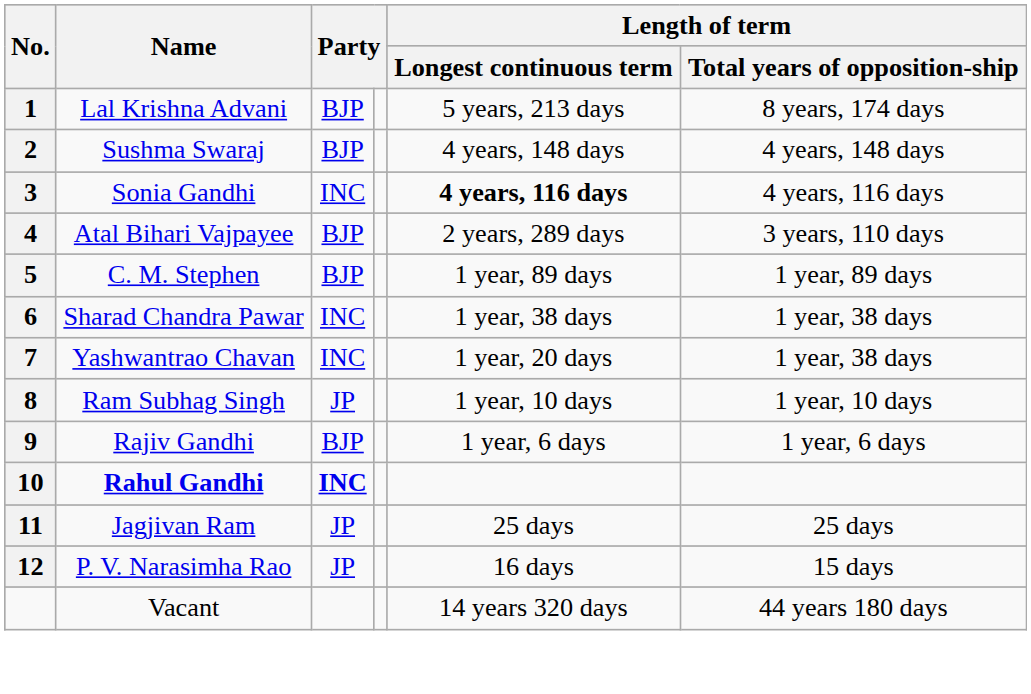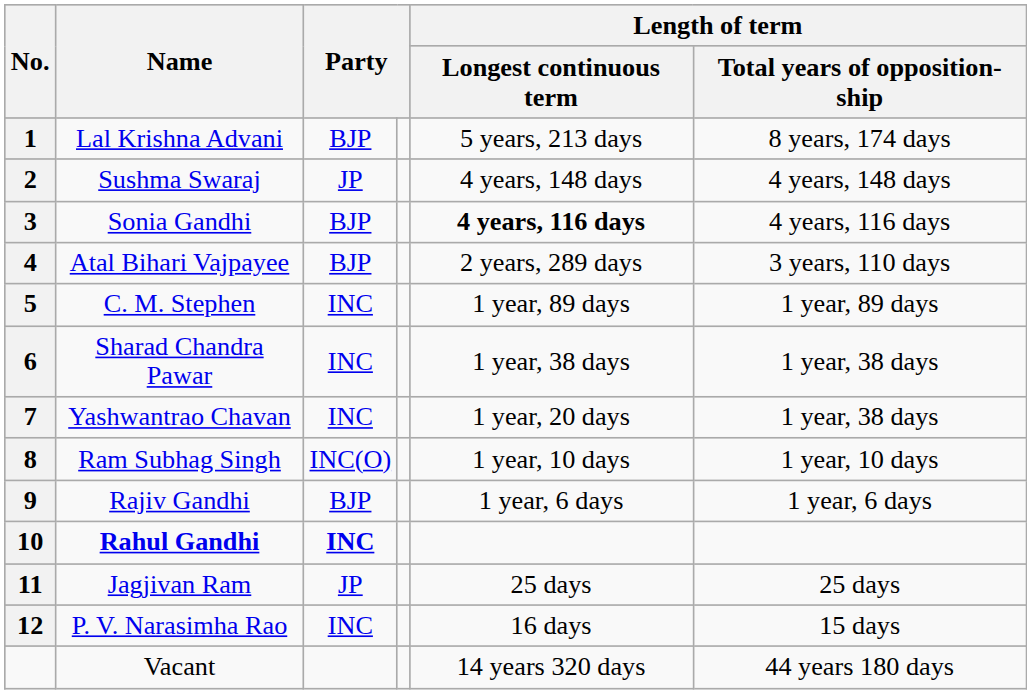Sushma Swaraj | column 3: BJP -> JP
Sonia Gandhi | column 3: INC -> BJP
C. M. Stephen | column 3: BJP -> INC
Ram Subhag Singh | column 3: JP -> INC(O)
P. V. Narasimha Rao | column 3: JP -> INC
